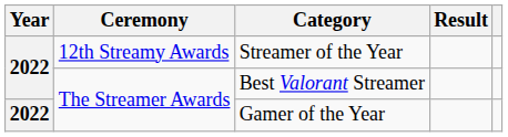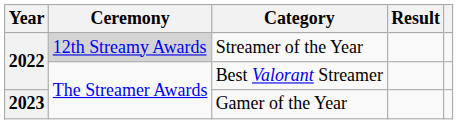Streamer of the Year | Ceremony: no background -> lightgrey background
Gamer of the Year | Year: 2022 -> 2023
